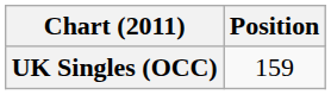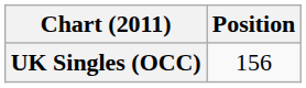UK Singles (OCC) | Position: 159 -> 156
